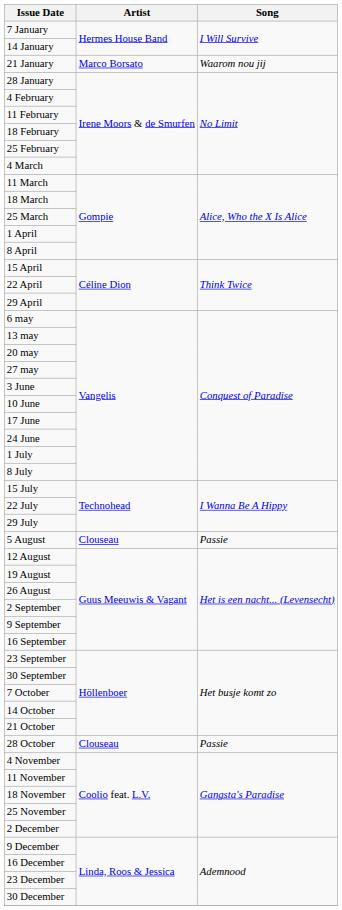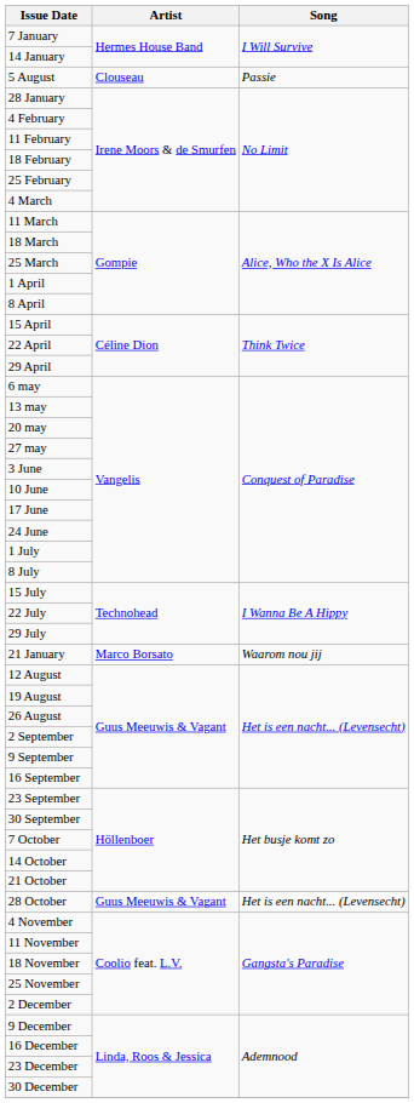rows swapped: 21 January <-> 5 August
28 October | Artist: Clouseau -> Guus Meeuwis & Vagant
28 October | Song: Passie -> Het is een nacht... (Levensecht)
